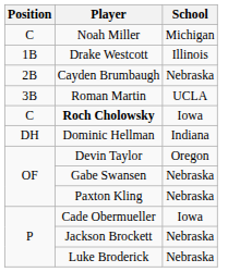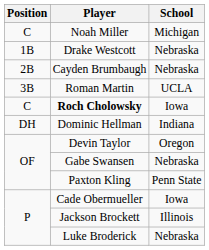Drake Westcott | School: Illinois -> Nebraska
Paxton Kling | School: Nebraska -> Penn State
Jackson Brockett | School: Nebraska -> Illinois
